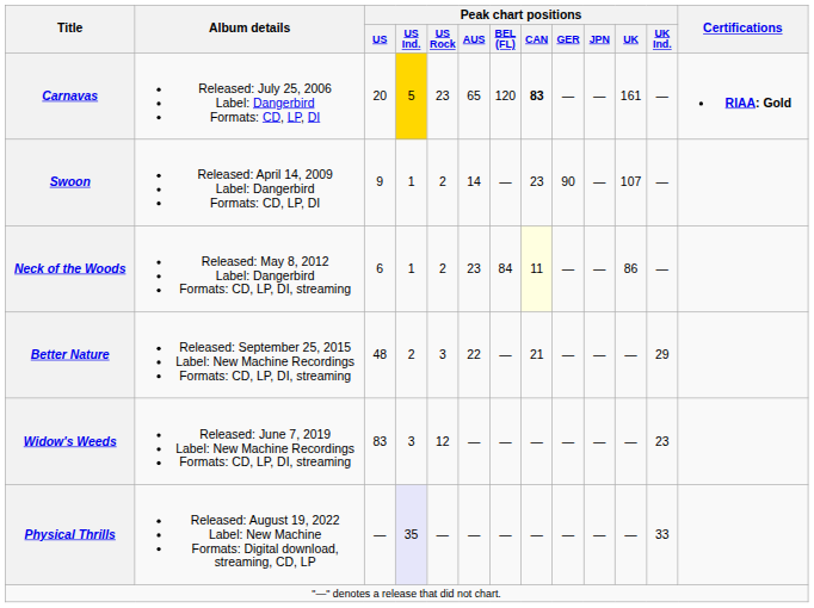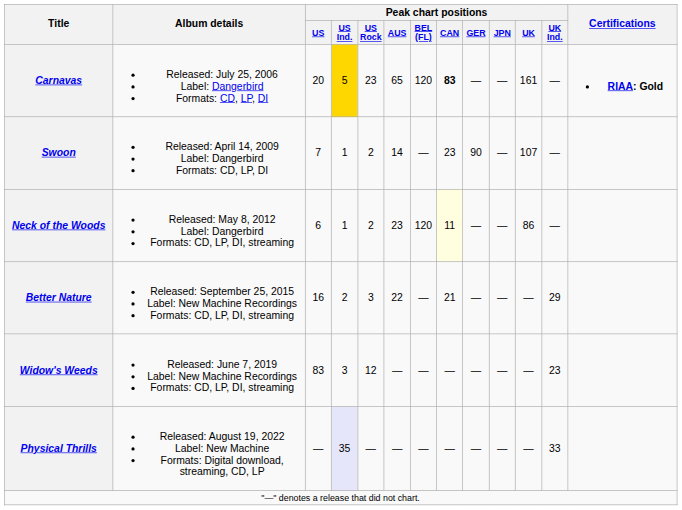Swoon | Peak chart positions / US: 9 -> 7
Neck of the Woods | Peak chart positions / BEL (FL): 84 -> 120
Better Nature | Peak chart positions / US: 48 -> 16
